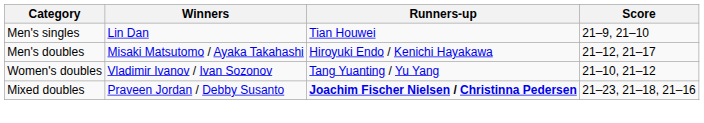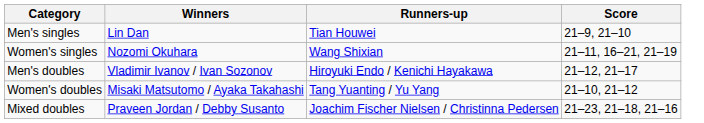+ row: Women's singles | Nozomi Okuhara | Wang Shixian | 21–11, 16–21, 21–19
Men's doubles | Winners: Misaki Matsutomo / Ayaka Takahashi -> Vladimir Ivanov / Ivan Sozonov
Women's doubles | Winners: Vladimir Ivanov / Ivan Sozonov -> Misaki Matsutomo / Ayaka Takahashi
Mixed doubles | Runners-up: bold -> normal
